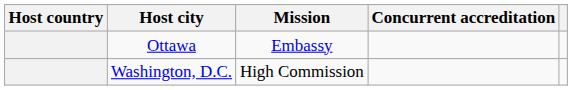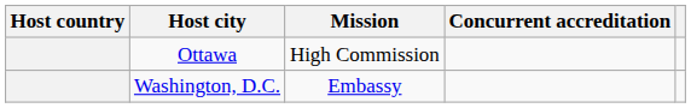Ottawa | Mission: Embassy -> High Commission
Washington, D.C. | Mission: High Commission -> Embassy
